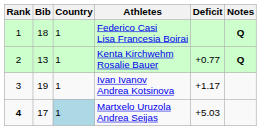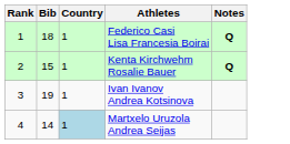- column: Deficit | +0.77 | +1.17 | +5.03
Kenta Kirchwehm Rosalie Bauer | Bib: 13 -> 15
Martxelo Uruzola Andrea Seijas | Rank: bold -> normal
Martxelo Uruzola Andrea Seijas | Bib: 17 -> 14
